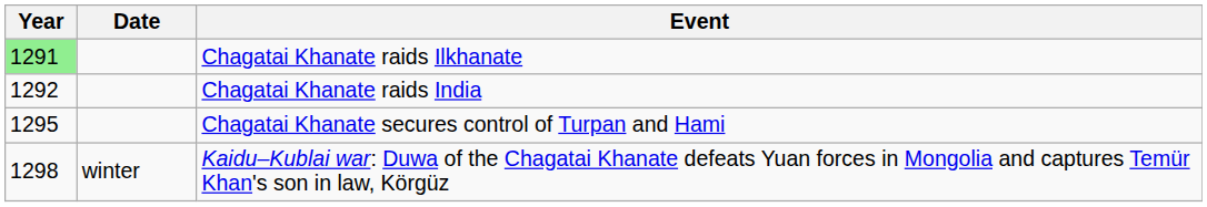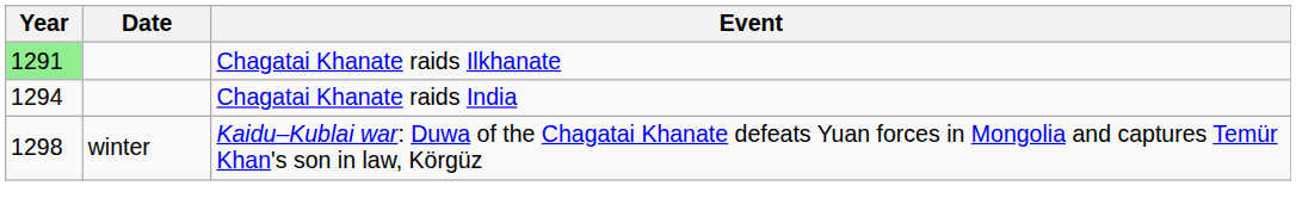Chagatai Khanate raids India | Year: 1292 -> 1294
- row: 1295 | Chagatai Khanate secures control of Turpan and Hami
